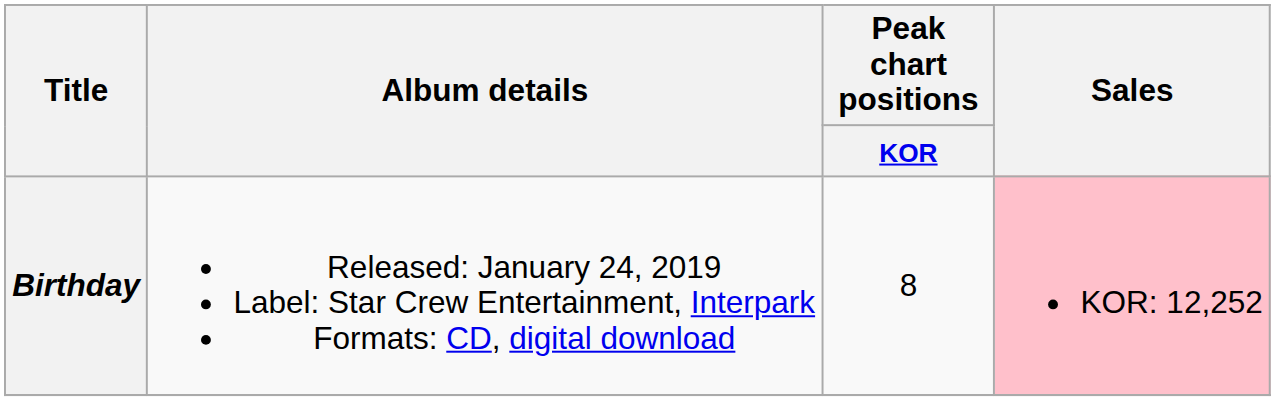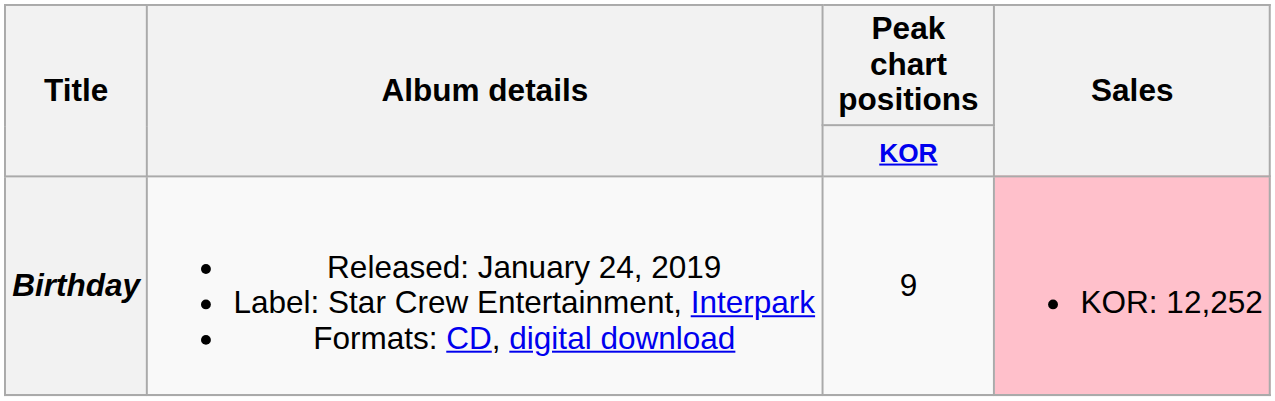Birthday | Peak chart positions / KOR: 8 -> 9
